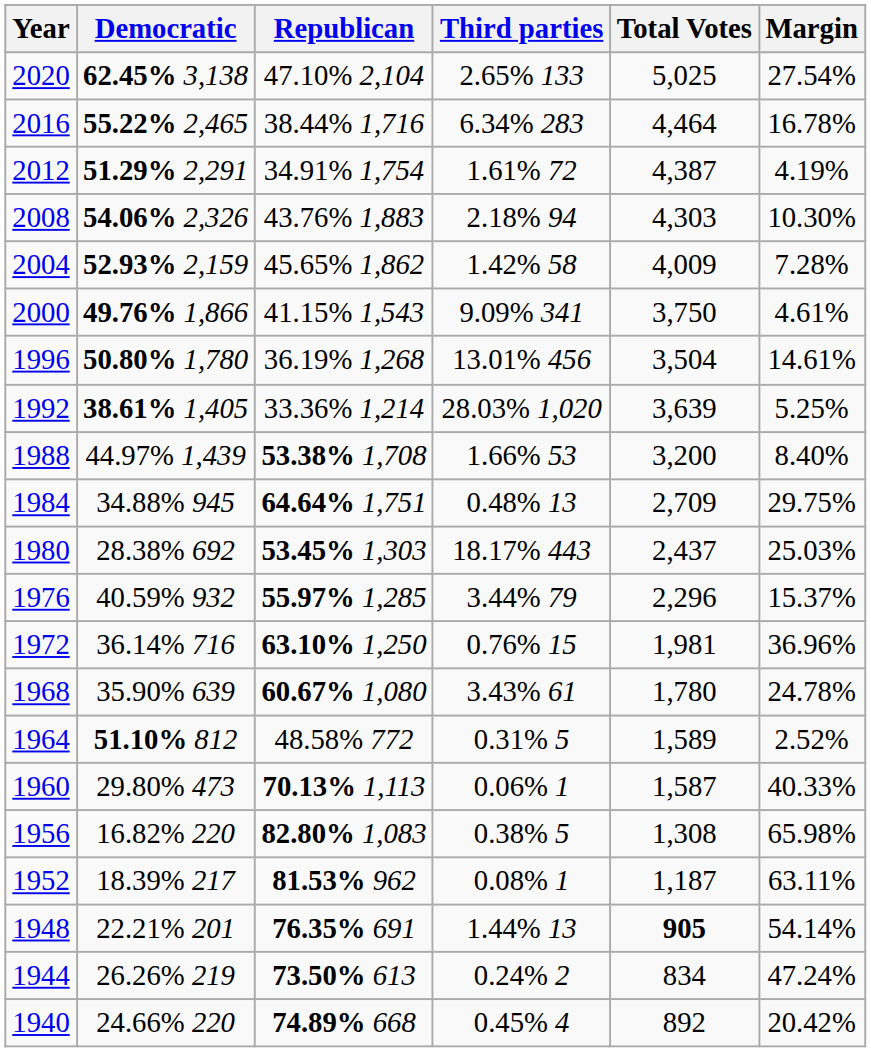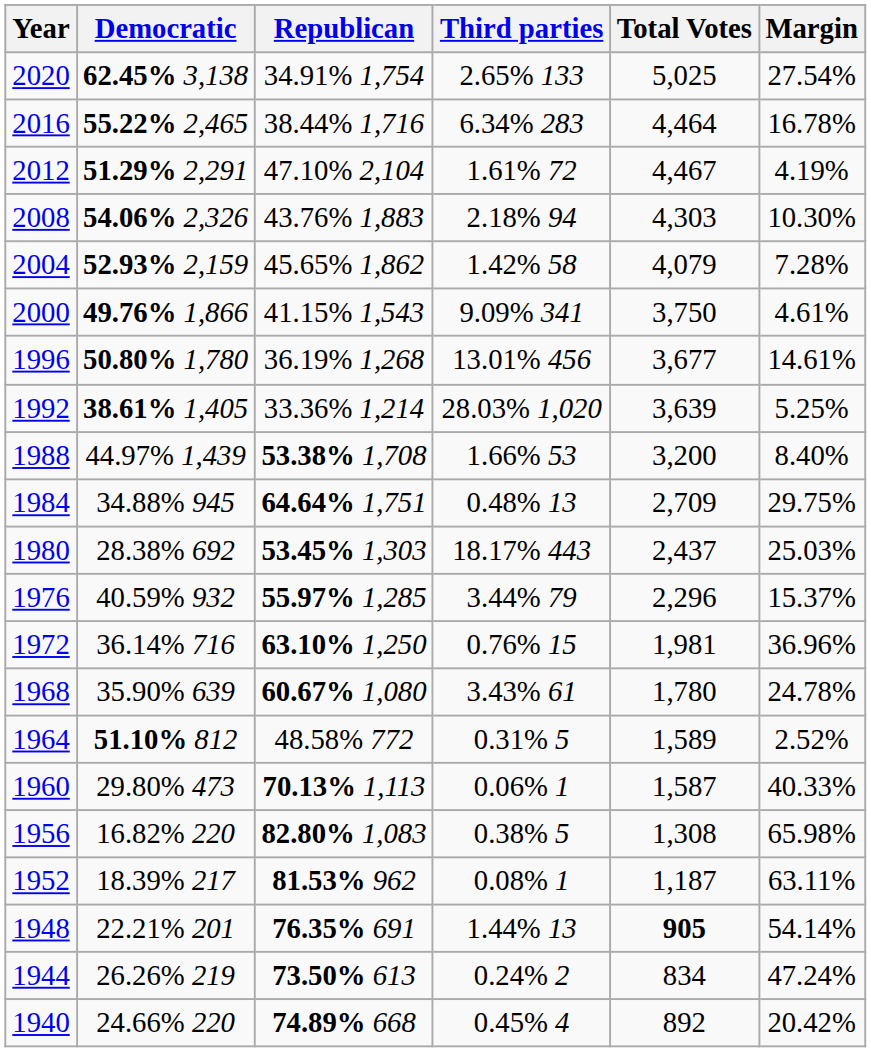2020 | Republican: 47.10% 2,104 -> 34.91% 1,754
2012 | Republican: 34.91% 1,754 -> 47.10% 2,104
2012 | Total Votes: 4,387 -> 4,467
2004 | Total Votes: 4,009 -> 4,079
1996 | Total Votes: 3,504 -> 3,677
